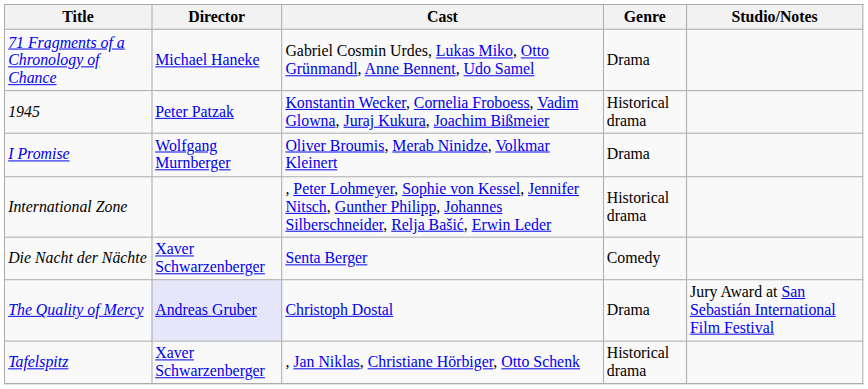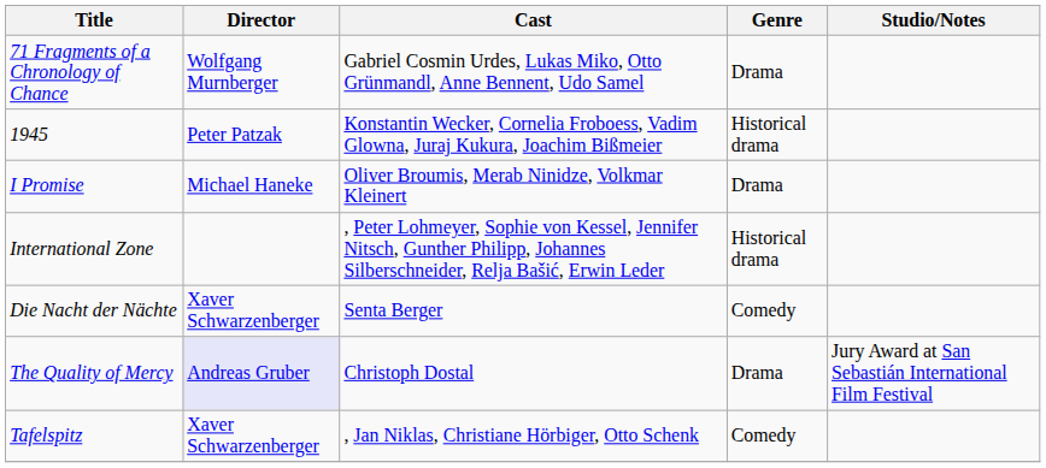71 Fragments of a Chronology of Chance | Director: Michael Haneke -> Wolfgang Murnberger
I Promise | Director: Wolfgang Murnberger -> Michael Haneke
Tafelspitz | Genre: Historical drama -> Comedy
